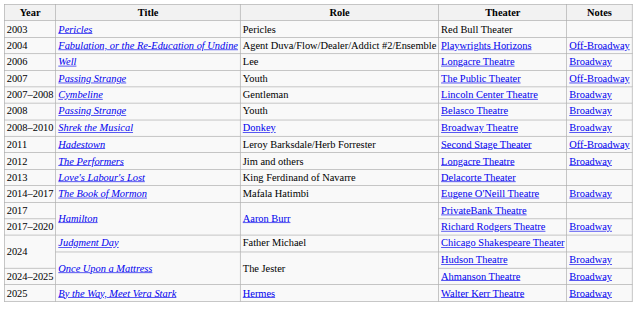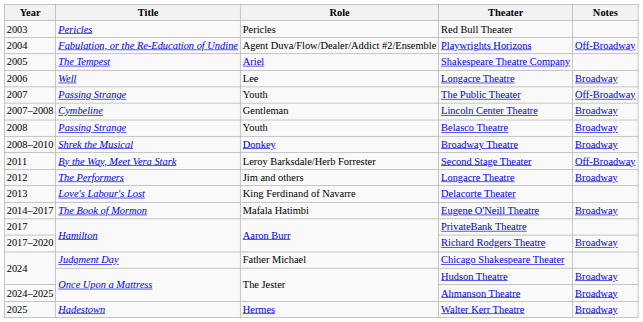+ row: 2005 | The Tempest | Ariel | Shakespeare Theatre Company
Second Stage Theater | Title: Hadestown -> By the Way, Meet Vera Stark
Walter Kerr Theatre | Title: By the Way, Meet Vera Stark -> Hadestown
